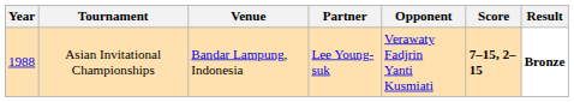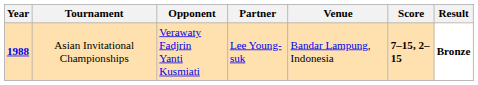columns swapped: Venue <-> Opponent
Asian Invitational Championships | Year: normal -> bold
